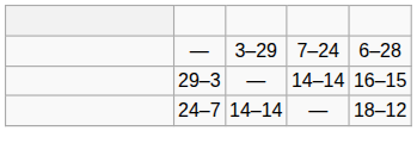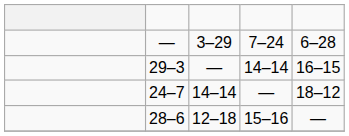+ row: 28–6 | 12–18 | 15–16 | —
